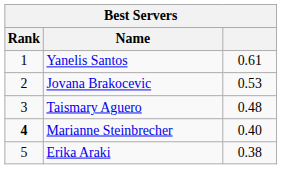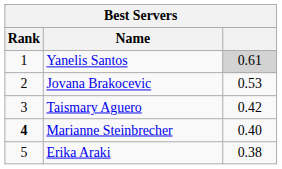Yanelis Santos | column 3: no background -> lightgrey background
Taismary Aguero | column 3: 0.48 -> 0.42
